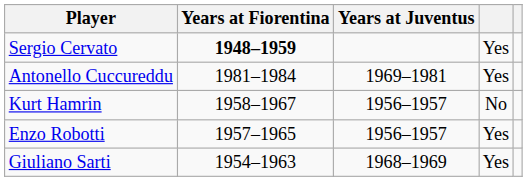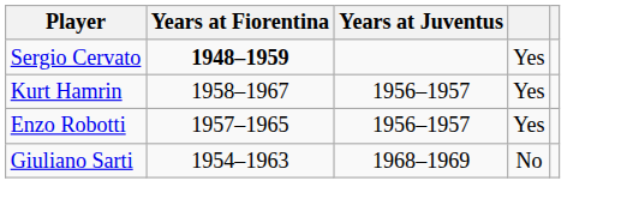- row: Antonello Cuccureddu | 1981–1984 | 1969–1981 | Yes
Kurt Hamrin | column 4: No -> Yes
Giuliano Sarti | column 4: Yes -> No
